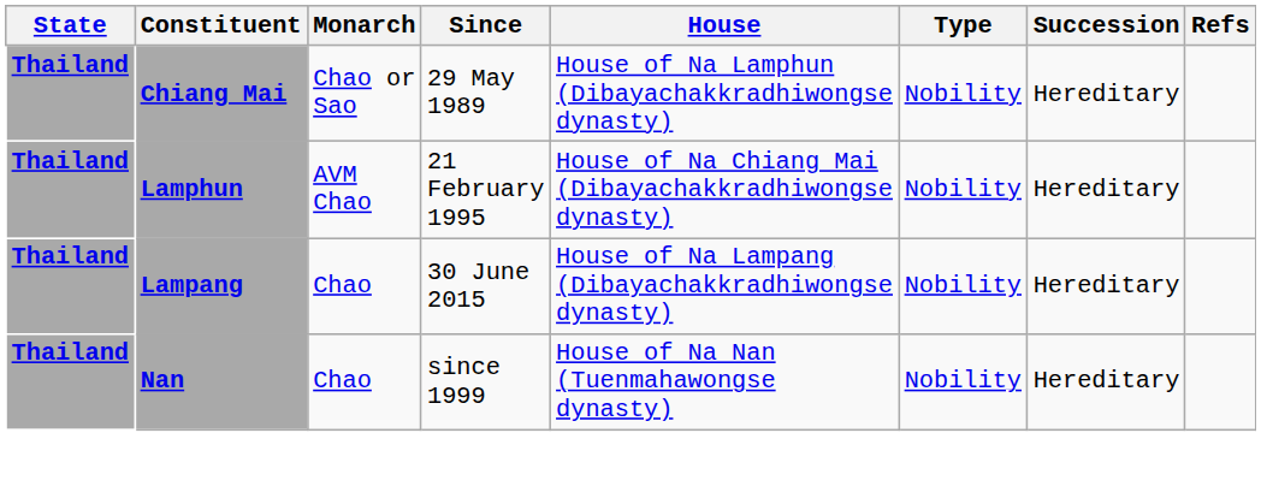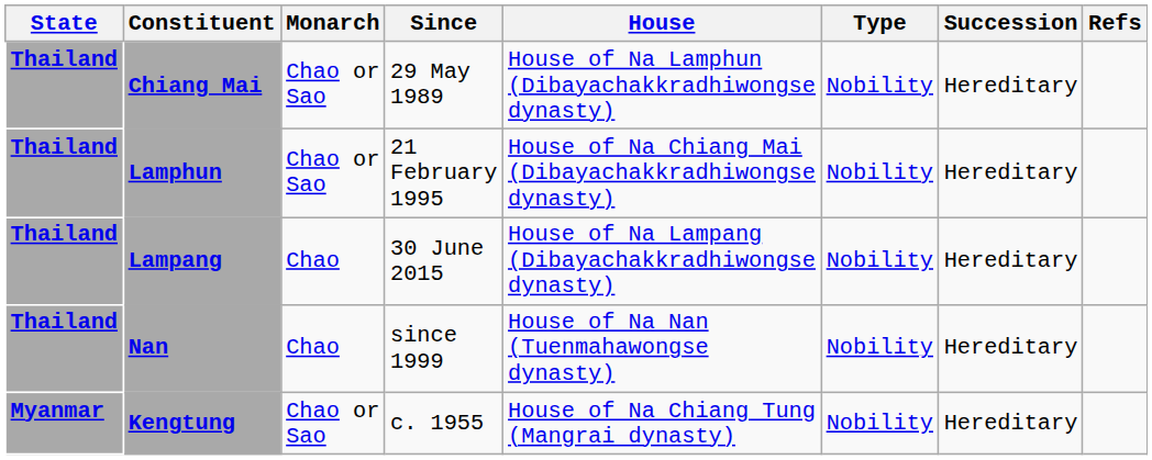Lamphun | Monarch: AVM Chao -> Chao or Sao
+ row: Myanmar | Kengtung | Chao or Sao | c. 1955 | House of Na Chiang Tung (Mangrai dynasty) | Nobility | Hereditary
